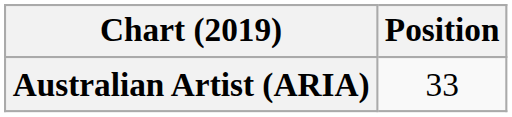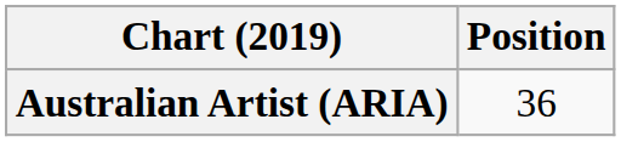Australian Artist (ARIA) | Position: 33 -> 36
